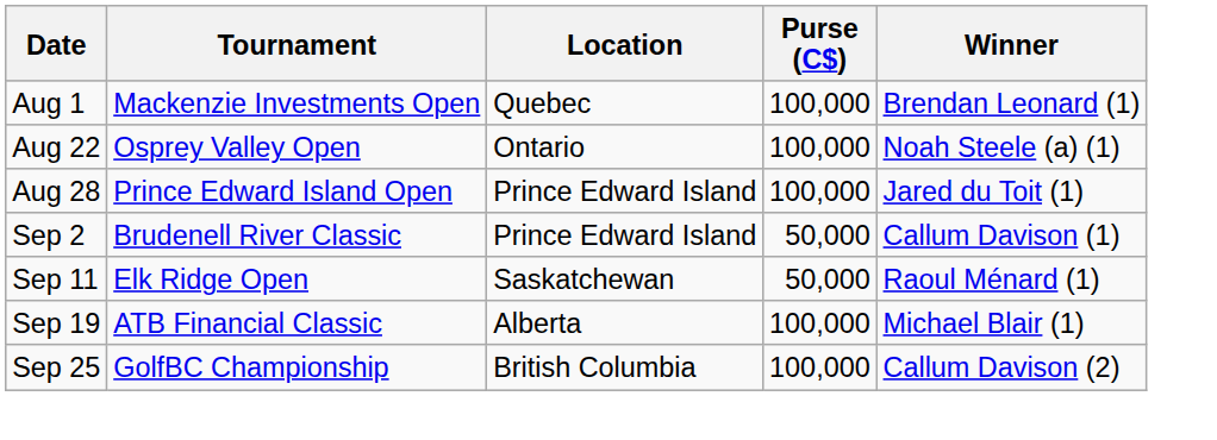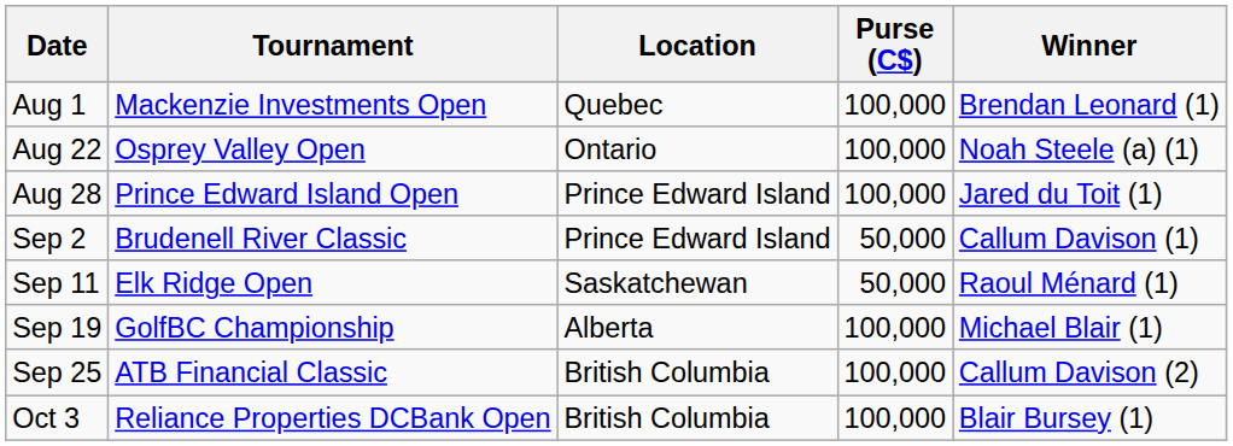Sep 19 | Tournament: ATB Financial Classic -> GolfBC Championship
Sep 25 | Tournament: GolfBC Championship -> ATB Financial Classic
+ row: Oct 3 | Reliance Properties DCBank Open | British Columbia | 100,000 | Blair Bursey (1)
